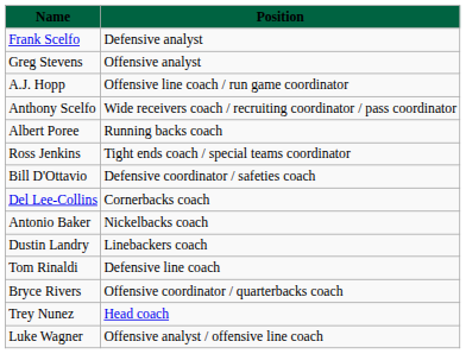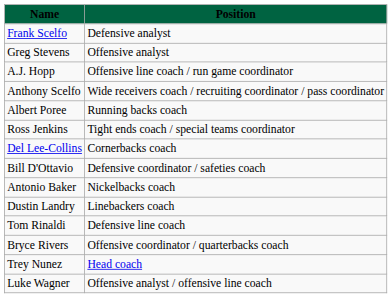rows swapped: Bill D'Ottavio <-> Del Lee-Collins
